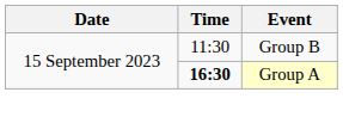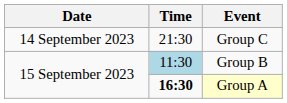+ row: 14 September 2023 | 21:30 | Group C
Group B | Time: no background -> lightblue background
